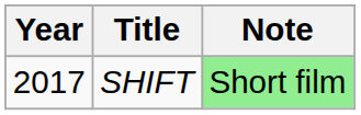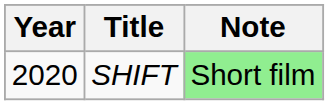SHIFT | Year: 2017 -> 2020
